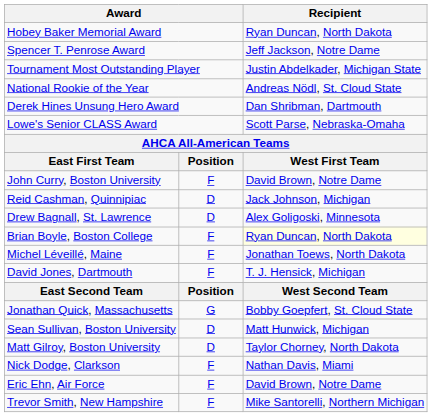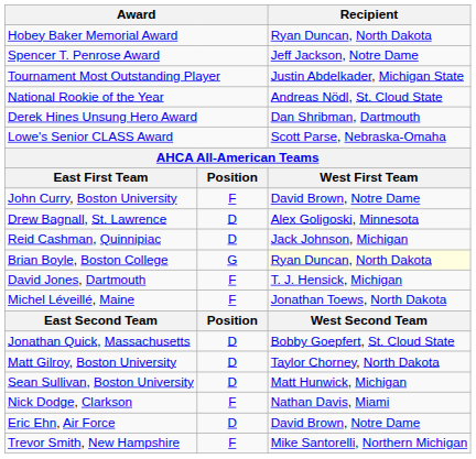rows swapped: Drew Bagnall, St. Lawrence <-> Reid Cashman, Quinnipiac
Brian Boyle, Boston College | column 2: F -> G
rows swapped: David Jones, Dartmouth <-> Michel Léveillé, Maine
Jonathan Quick, Massachusetts | column 2: G -> D
rows swapped: Matt Gilroy, Boston University <-> Sean Sullivan, Boston University
Eric Ehn, Air Force | column 2: F -> D
